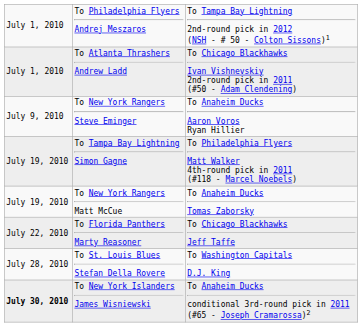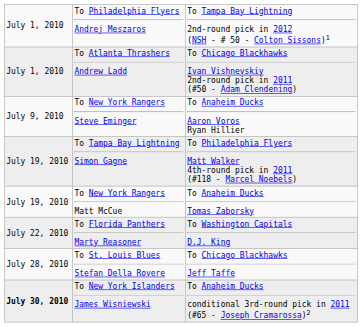To Florida Panthers Marty Reasoner | column 3: To Chicago Blackhawks Jeff Taffe -> To Washington Capitals D.J. King
To St. Louis Blues Stefan Della Rovere | column 3: To Washington Capitals D.J. King -> To Chicago Blackhawks Jeff Taffe
